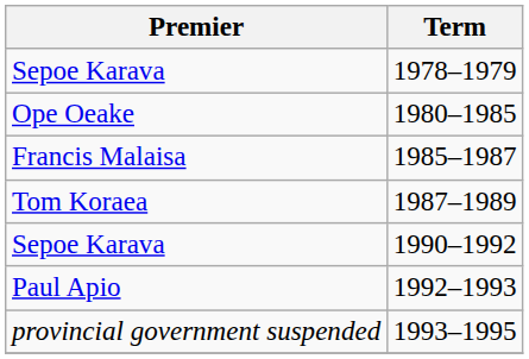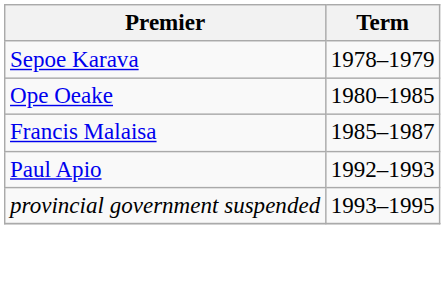- row: Tom Koraea | 1987–1989
- row: Sepoe Karava | 1990–1992
